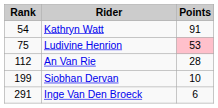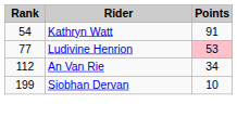Ludivine Henrion | Rank: 75 -> 77
An Van Rie | Points: 28 -> 34
- row: 291 | Inge Van Den Broeck | 6
